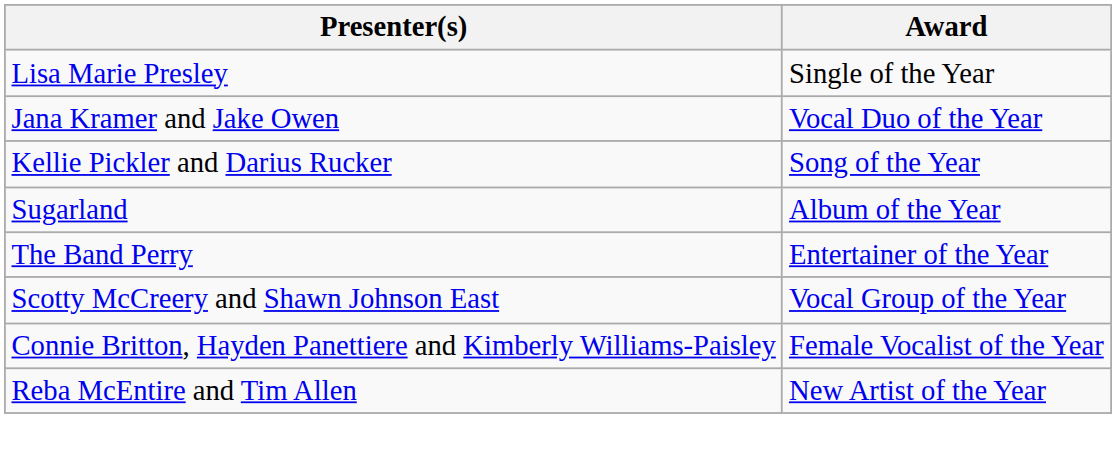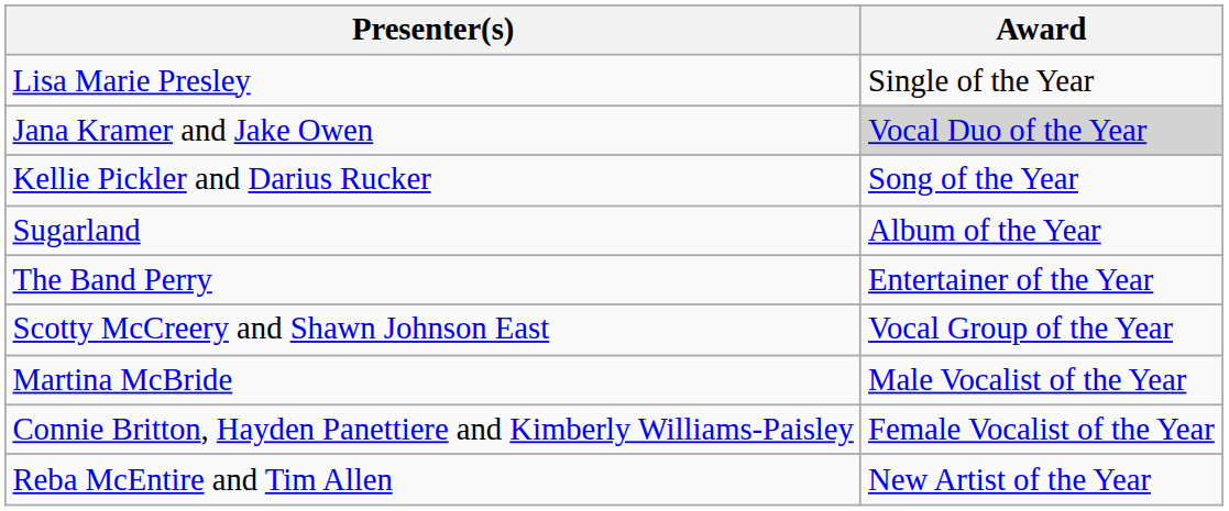Jana Kramer and Jake Owen | Award: no background -> lightgrey background
+ row: Martina McBride | Male Vocalist of the Year
